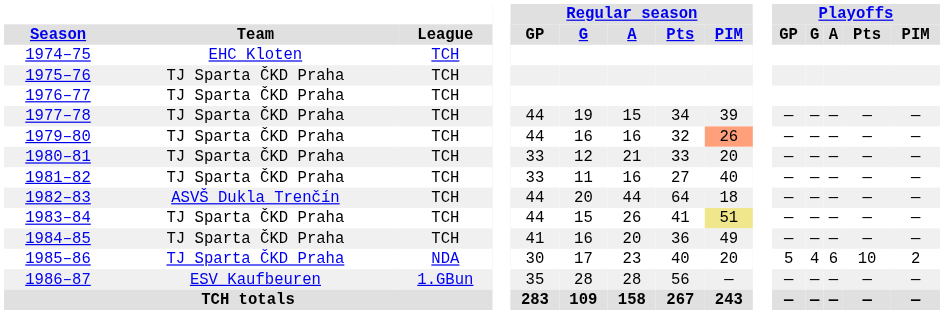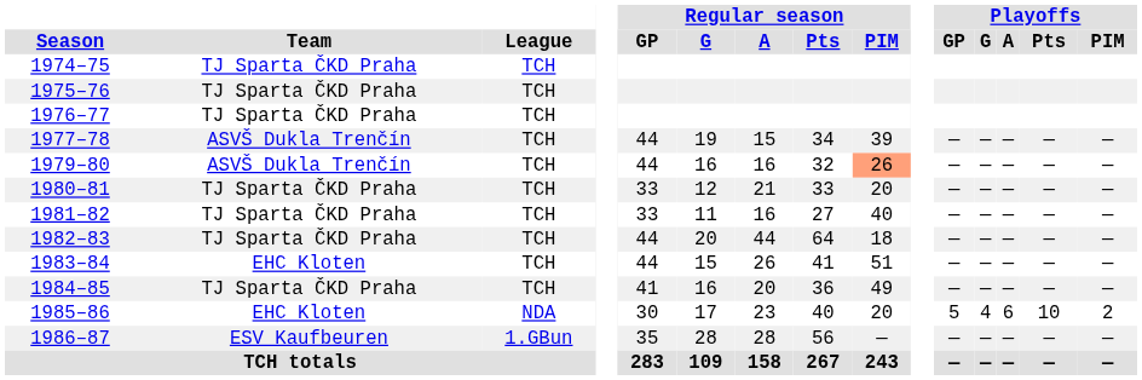1974–75 | Team: EHC Kloten -> TJ Sparta ČKD Praha
1977–78 | Team: TJ Sparta ČKD Praha -> ASVŠ Dukla Trenčín
1979–80 | Team: TJ Sparta ČKD Praha -> ASVŠ Dukla Trenčín
1982–83 | Team: ASVŠ Dukla Trenčín -> TJ Sparta ČKD Praha
1983–84 | Team: TJ Sparta ČKD Praha -> EHC Kloten
1983–84 | Regular season / PIM: khaki background -> no background
1985–86 | Team: TJ Sparta ČKD Praha -> EHC Kloten
